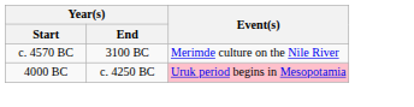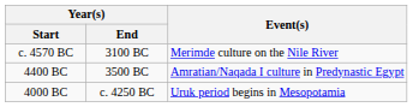+ row: 4400 BC | 3500 BC | Amratian/Naqada I culture in Predynastic Egypt
4000 BC | Event(s): pink background -> no background
